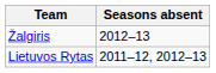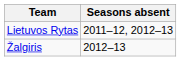rows swapped: Lietuvos Rytas <-> Žalgiris
